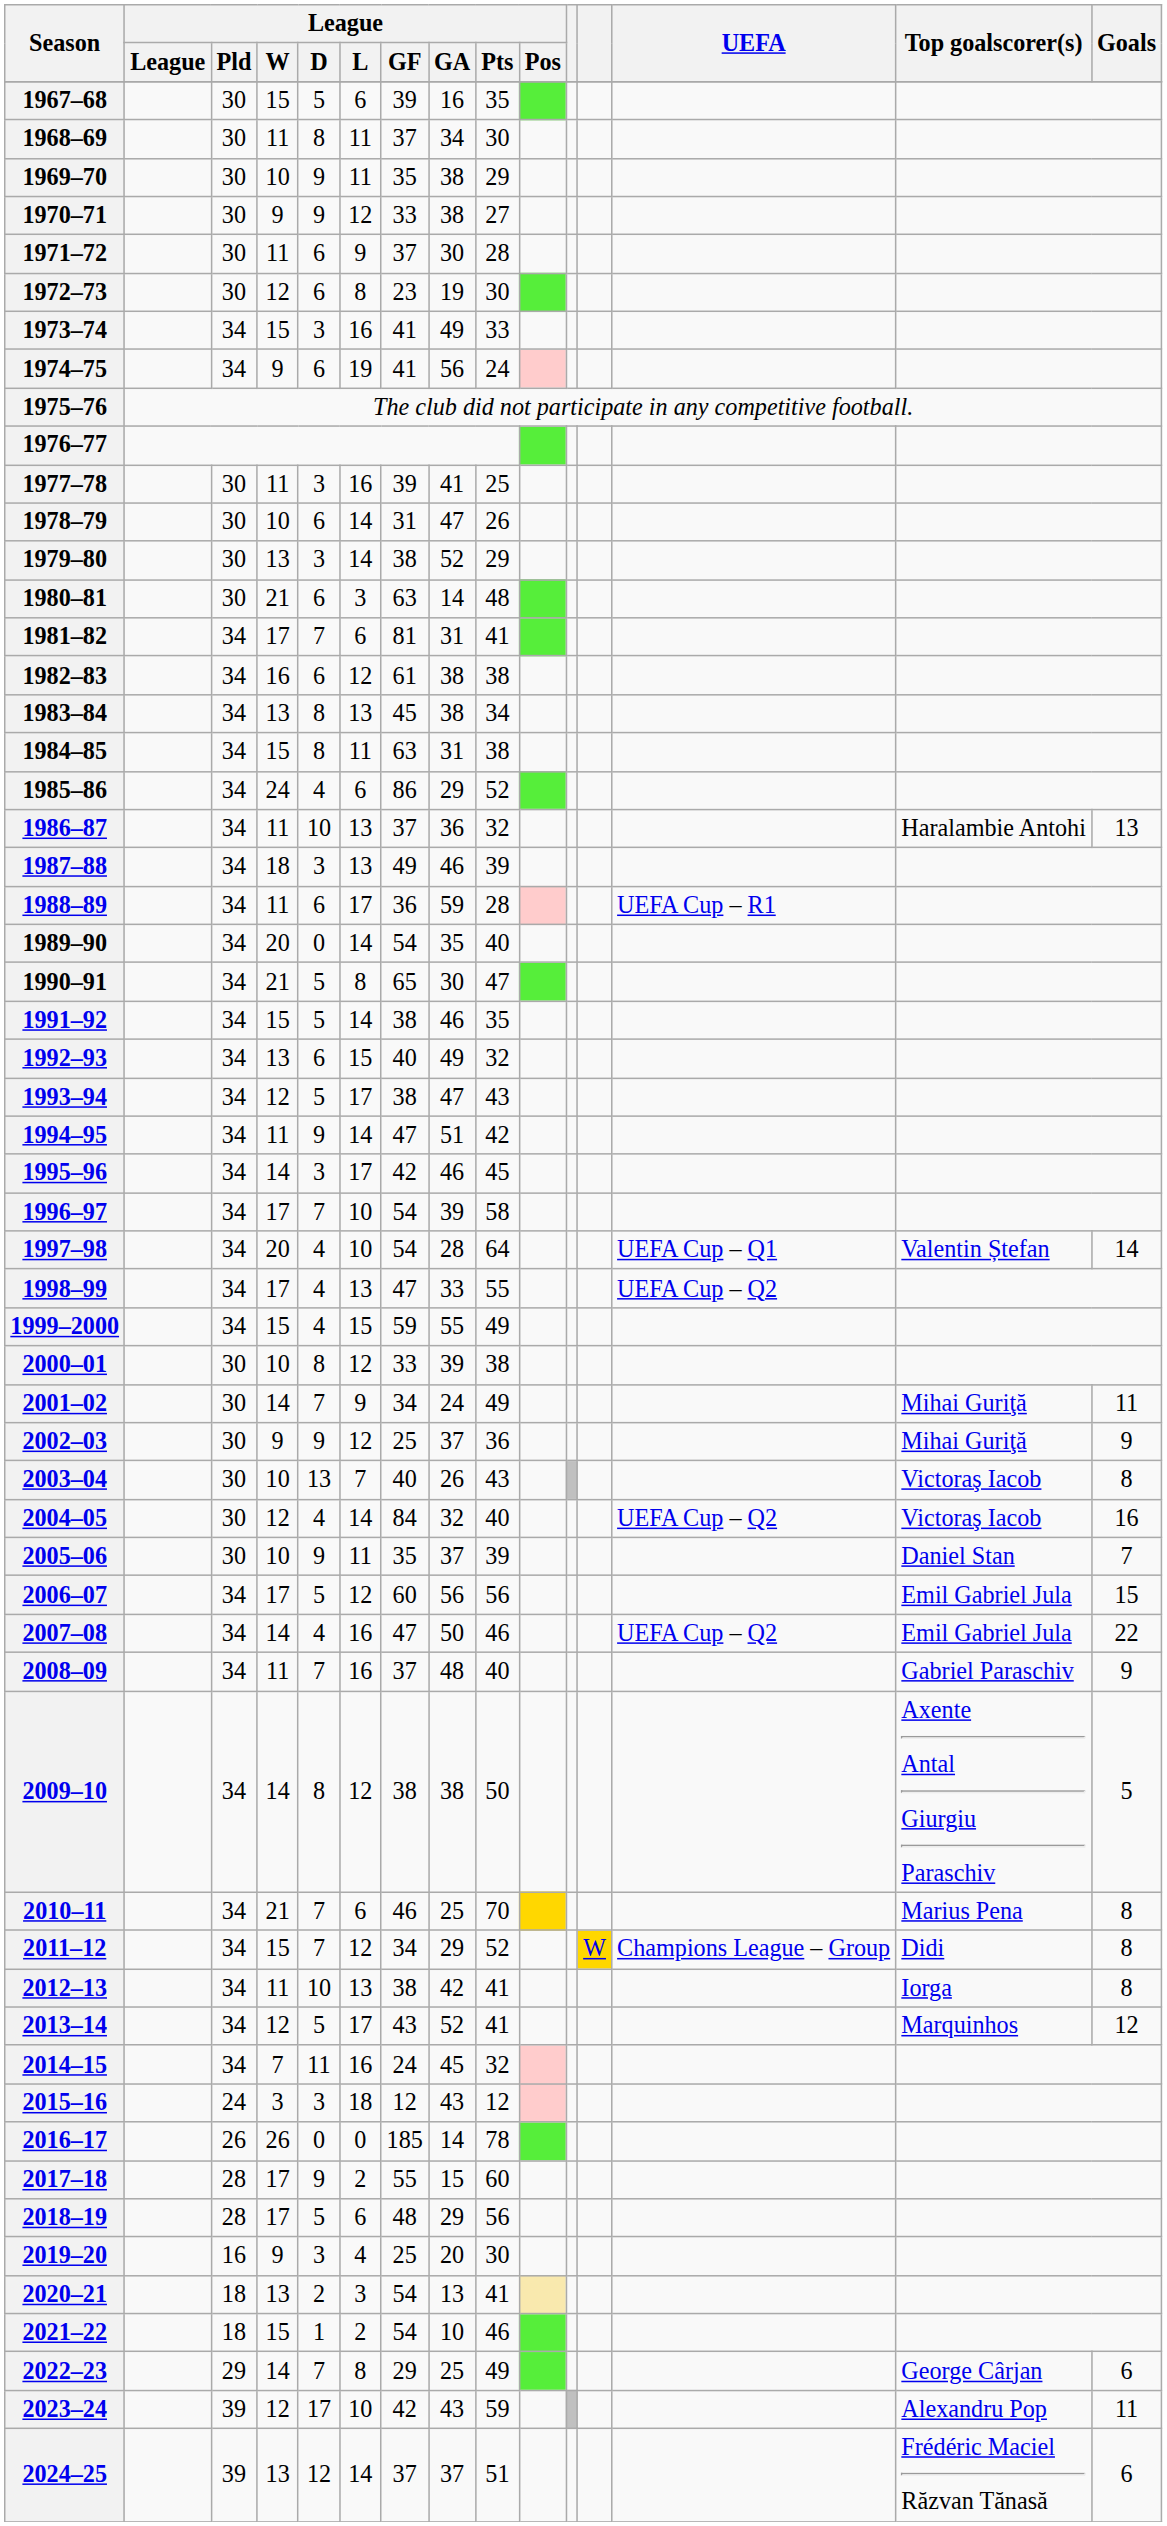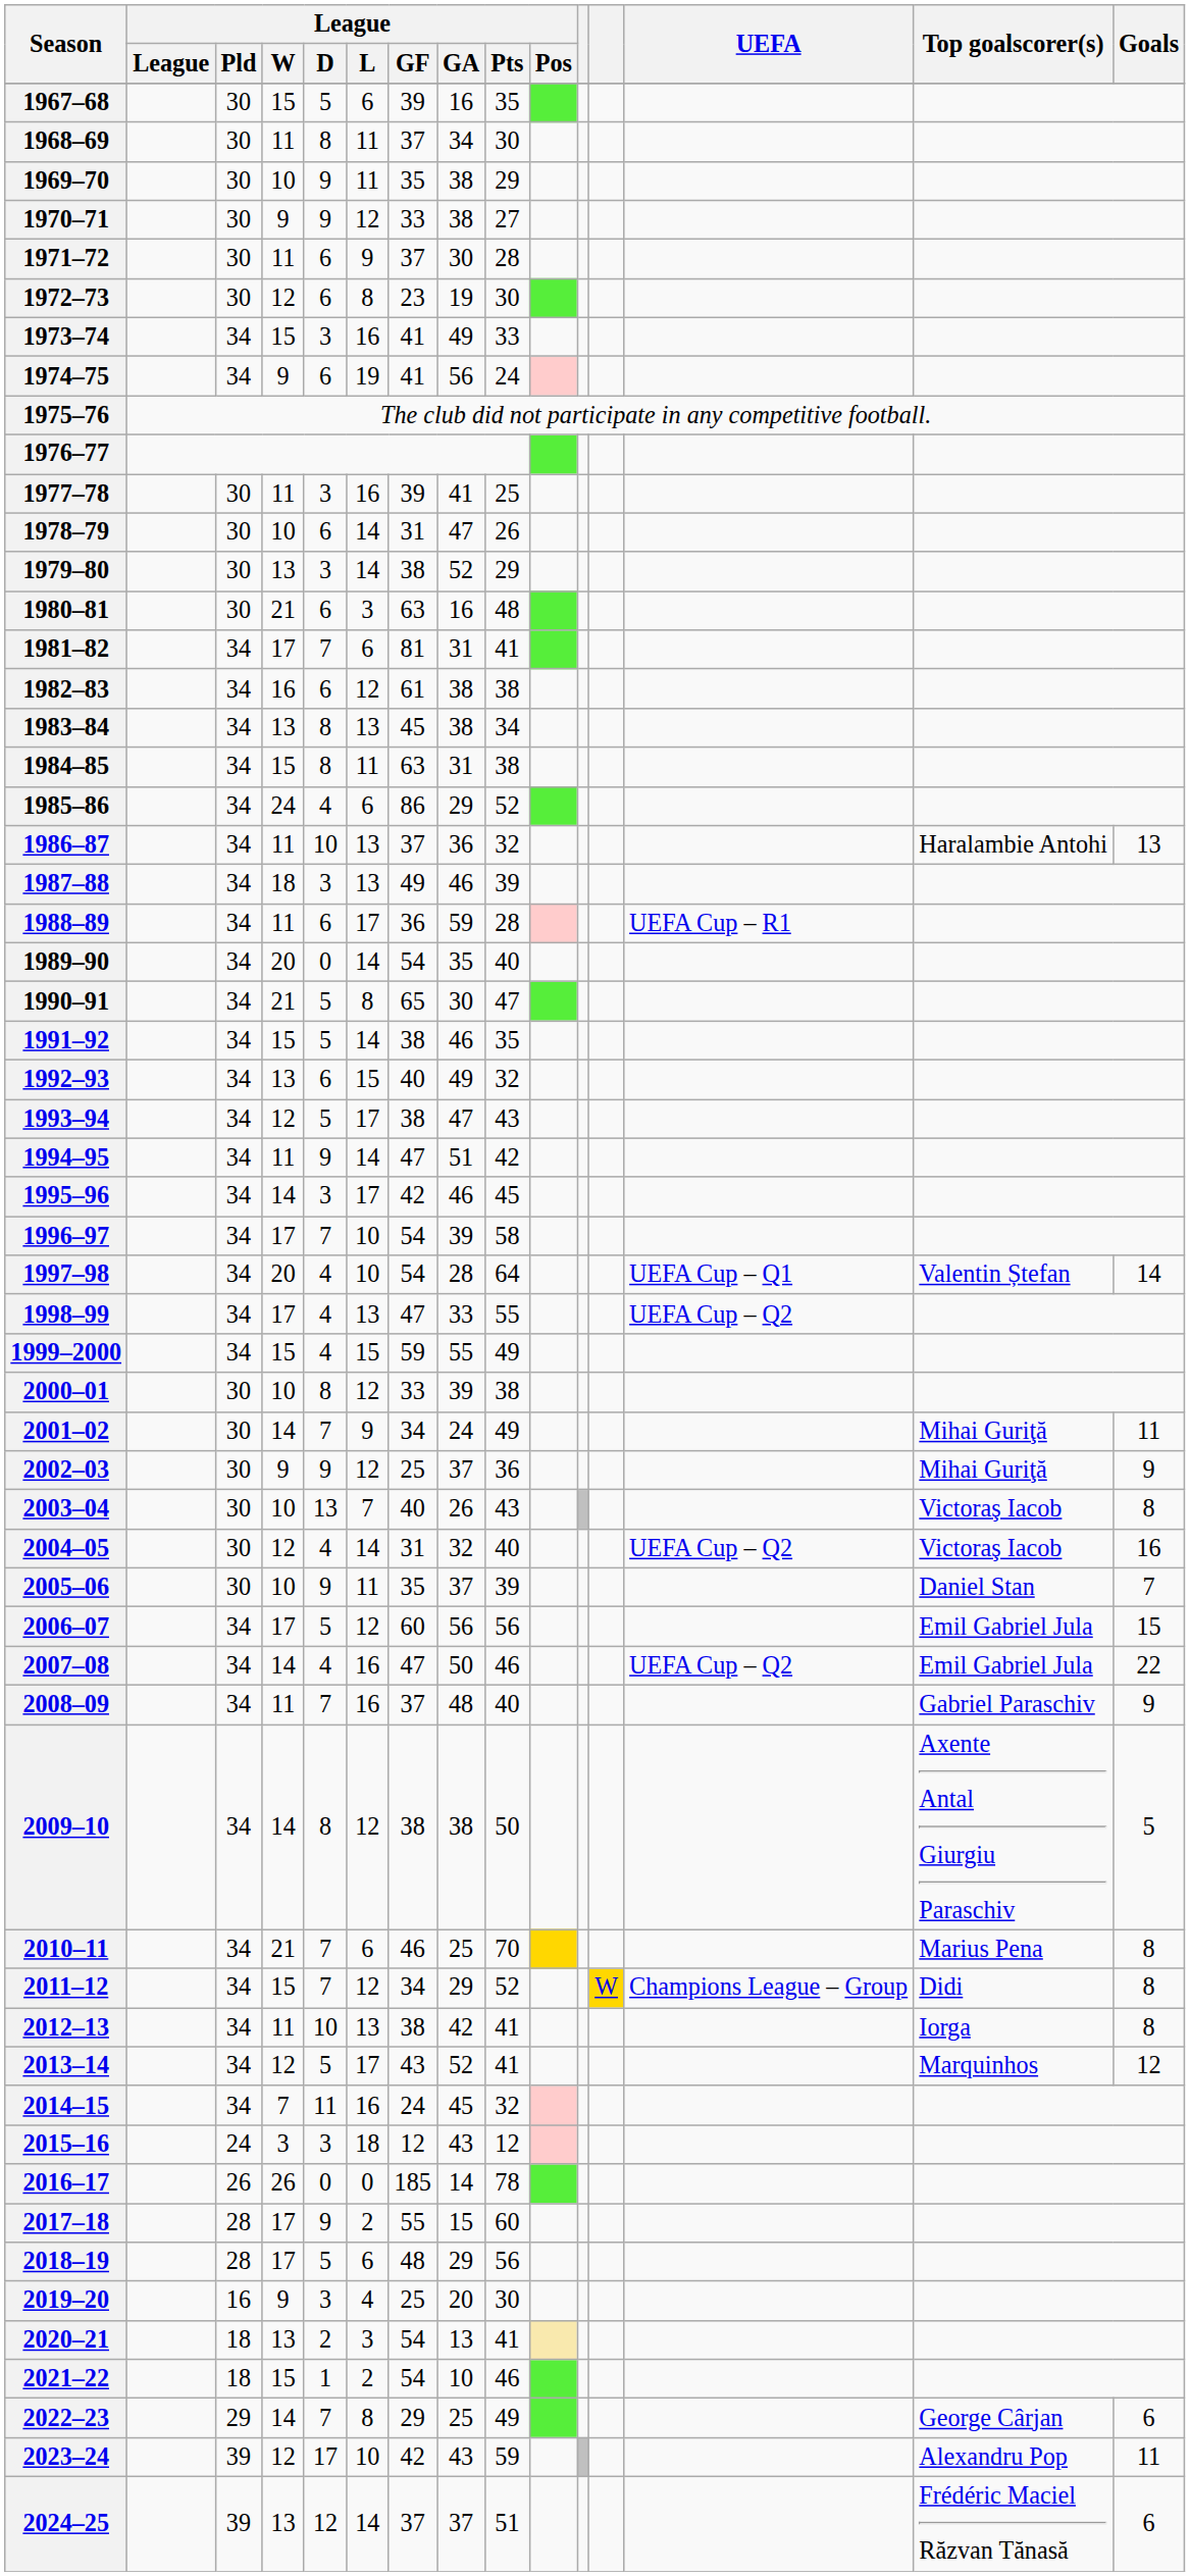1980–81 | League / GA: 14 -> 16
2004–05 | League / GF: 84 -> 31
